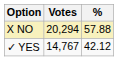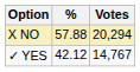columns swapped: Votes <-> %
